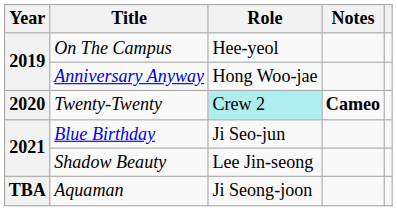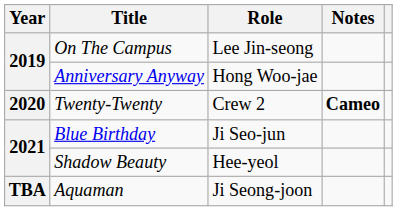On The Campus | Role: Hee-yeol -> Lee Jin-seong
Twenty-Twenty | Role: paleturquoise background -> no background
Shadow Beauty | Role: Lee Jin-seong -> Hee-yeol
